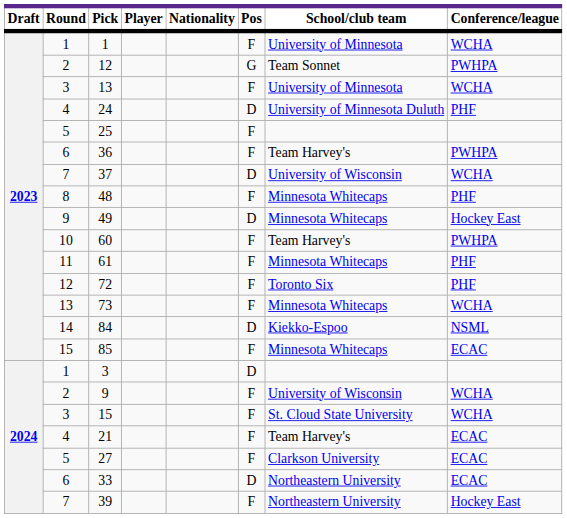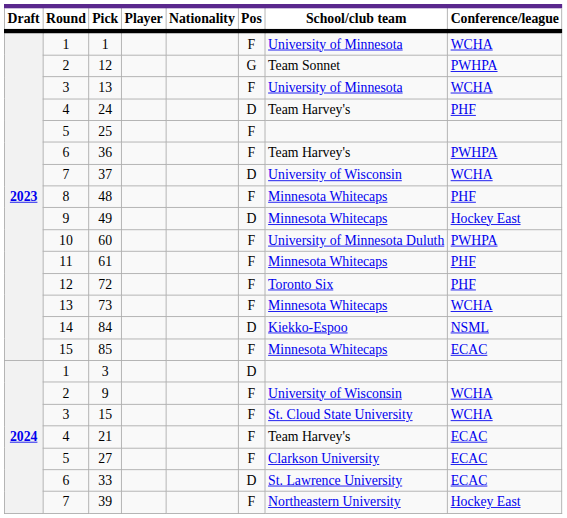24 | School/club team: University of Minnesota Duluth -> Team Harvey's
60 | School/club team: Team Harvey's -> University of Minnesota Duluth
33 | School/club team: Northeastern University -> St. Lawrence University
